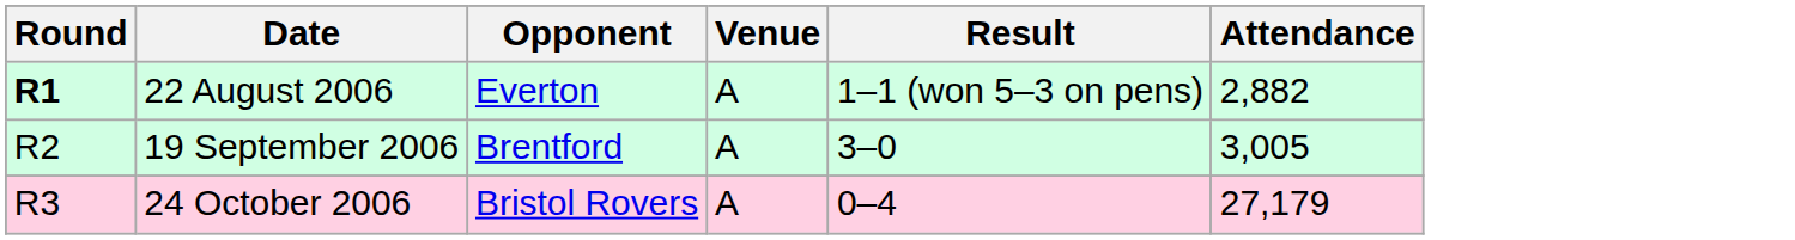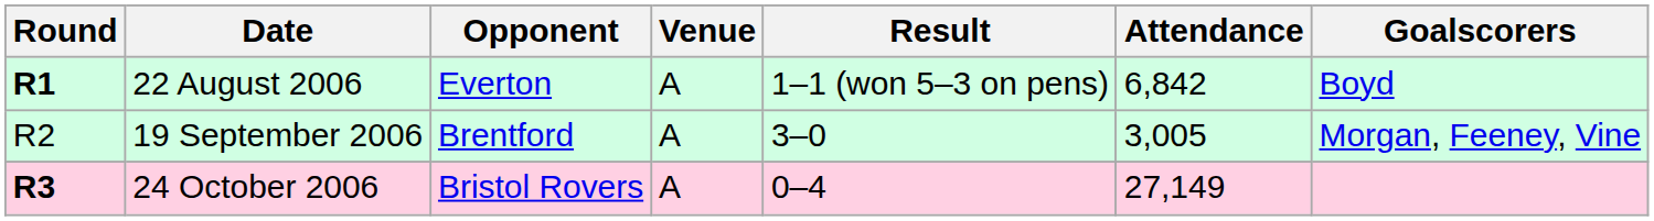+ column: Goalscorers | Boyd | Morgan, Feeney, Vine
22 August 2006 | Attendance: 2,882 -> 6,842
24 October 2006 | Round: normal -> bold
24 October 2006 | Attendance: 27,179 -> 27,149
